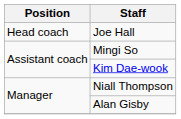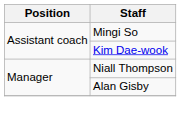- row: Head coach | Joe Hall
